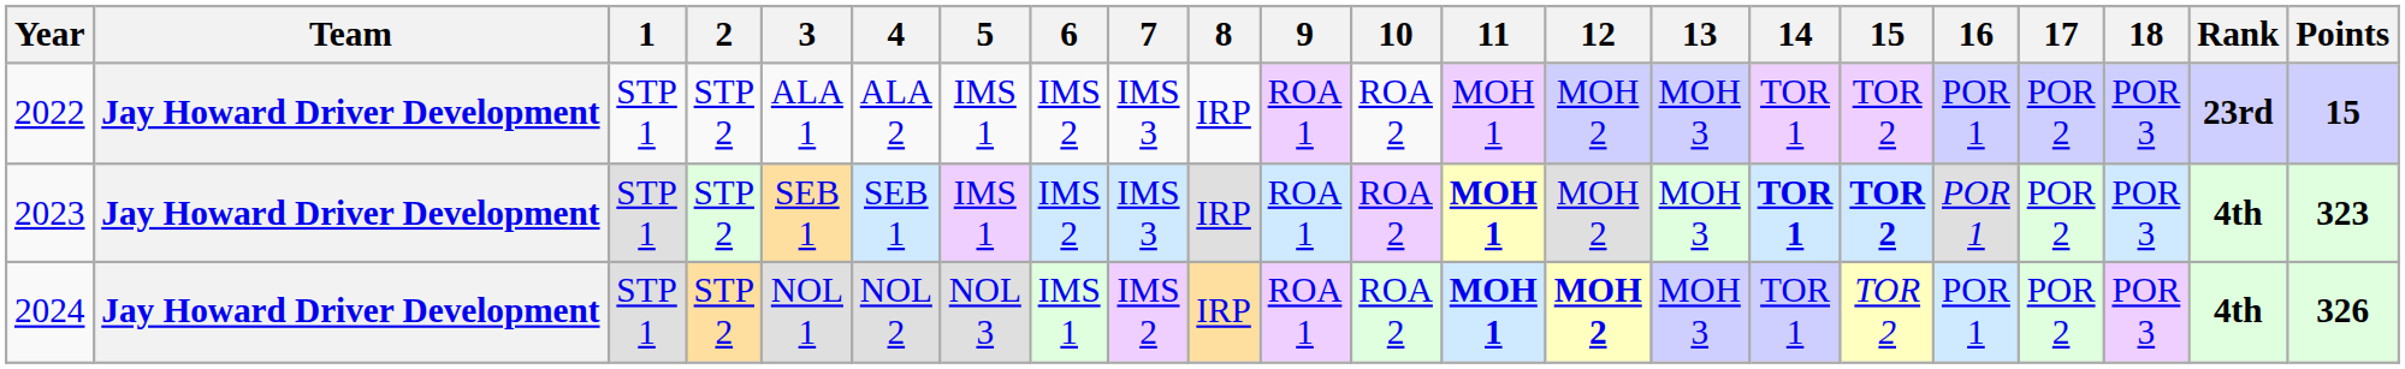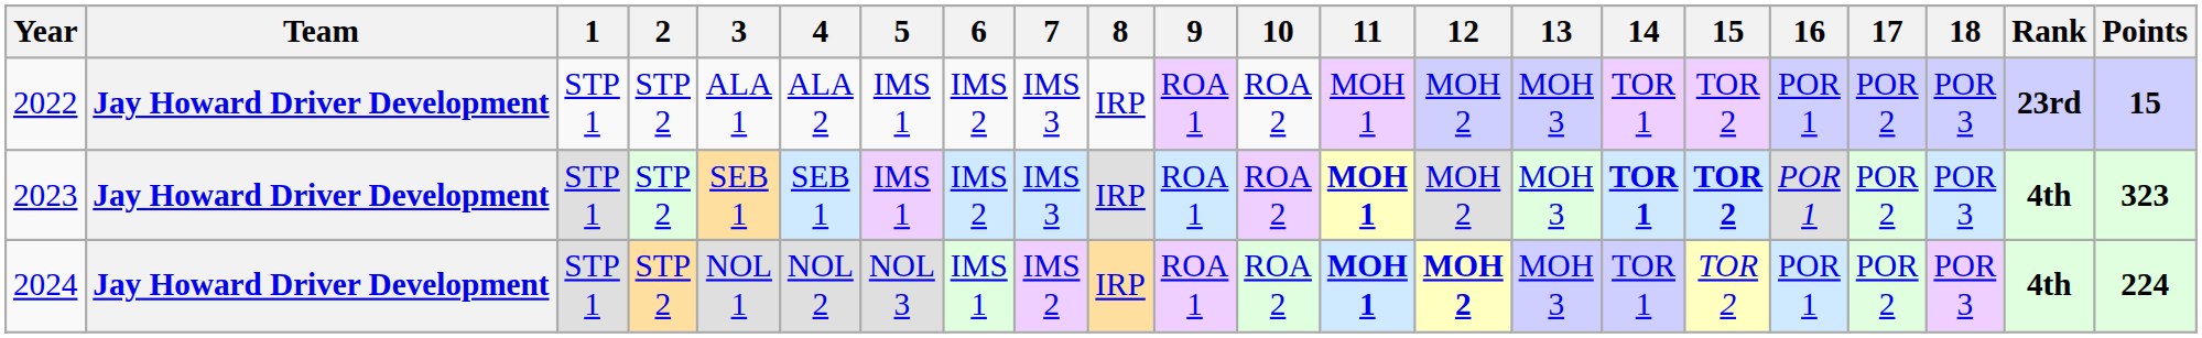2024 | Points: 326 -> 224
